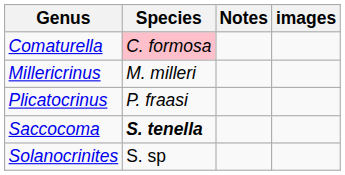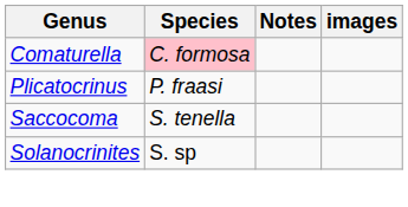- row: Millericrinus | M. milleri
Saccocoma | Species: bold -> normal
